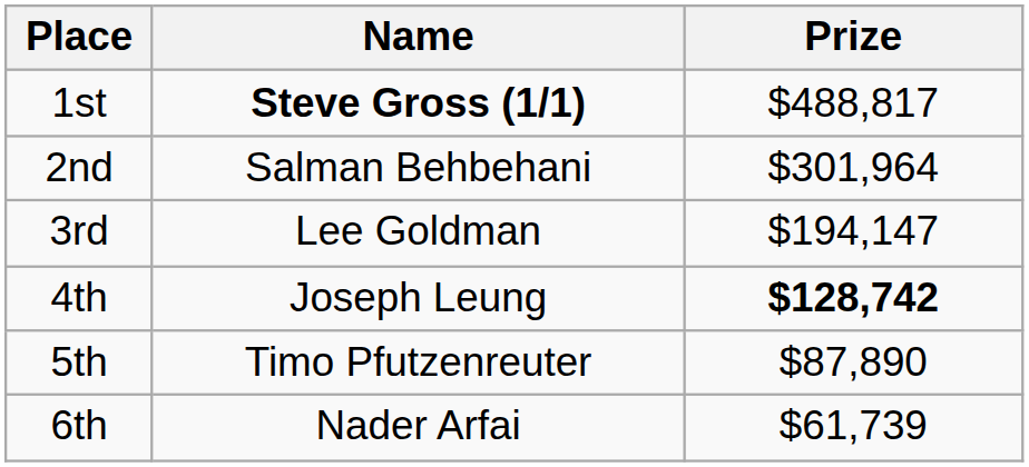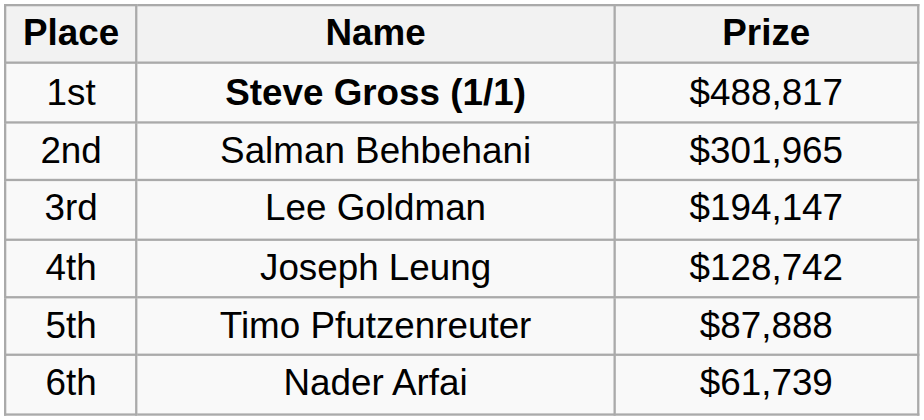2nd | Prize: $301,964 -> $301,965
4th | Prize: bold -> normal
5th | Prize: $87,890 -> $87,888
